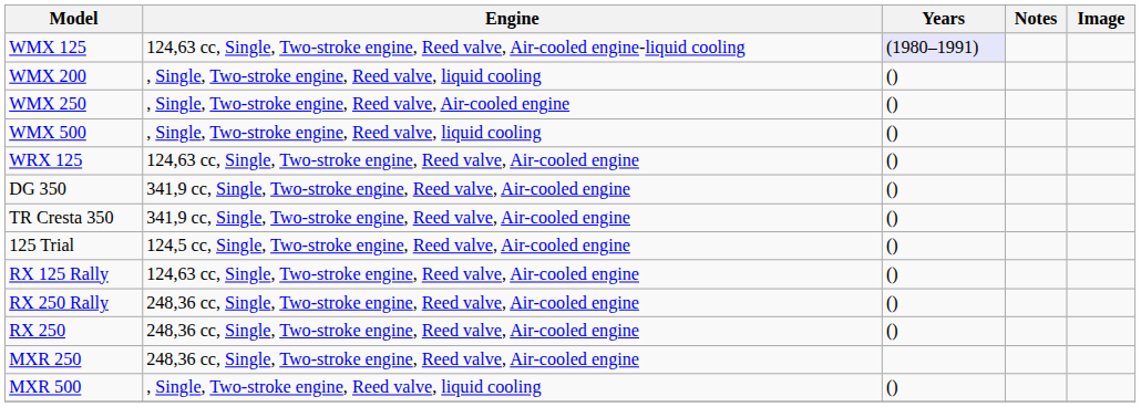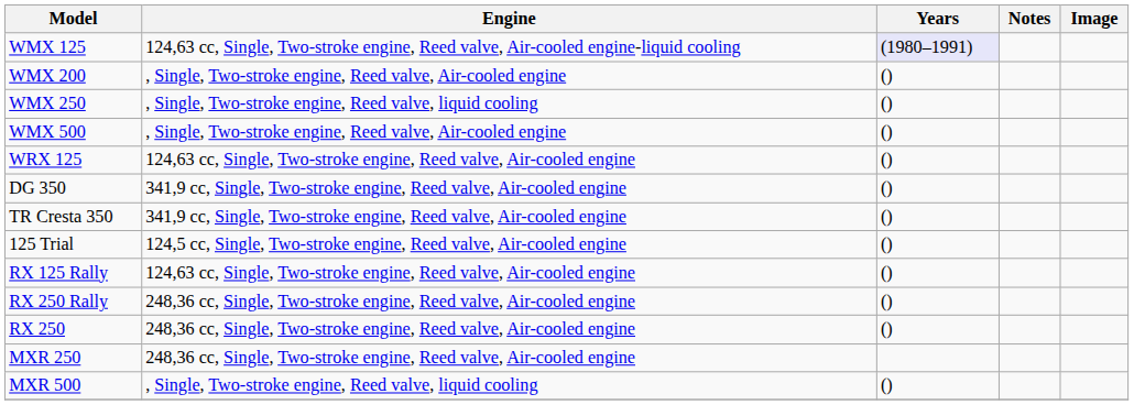WMX 200 | Engine: , Single, Two-stroke engine, Reed valve, liquid cooling -> , Single, Two-stroke engine, Reed valve, Air-cooled engine
WMX 250 | Engine: , Single, Two-stroke engine, Reed valve, Air-cooled engine -> , Single, Two-stroke engine, Reed valve, liquid cooling
WMX 500 | Engine: , Single, Two-stroke engine, Reed valve, liquid cooling -> , Single, Two-stroke engine, Reed valve, Air-cooled engine
